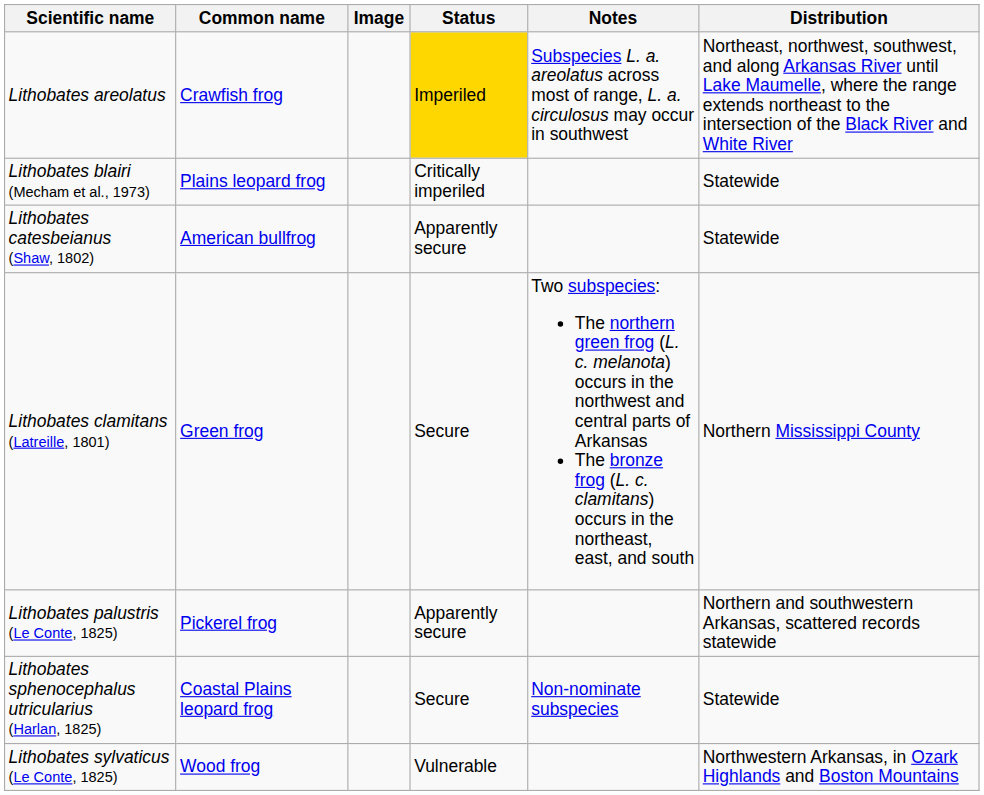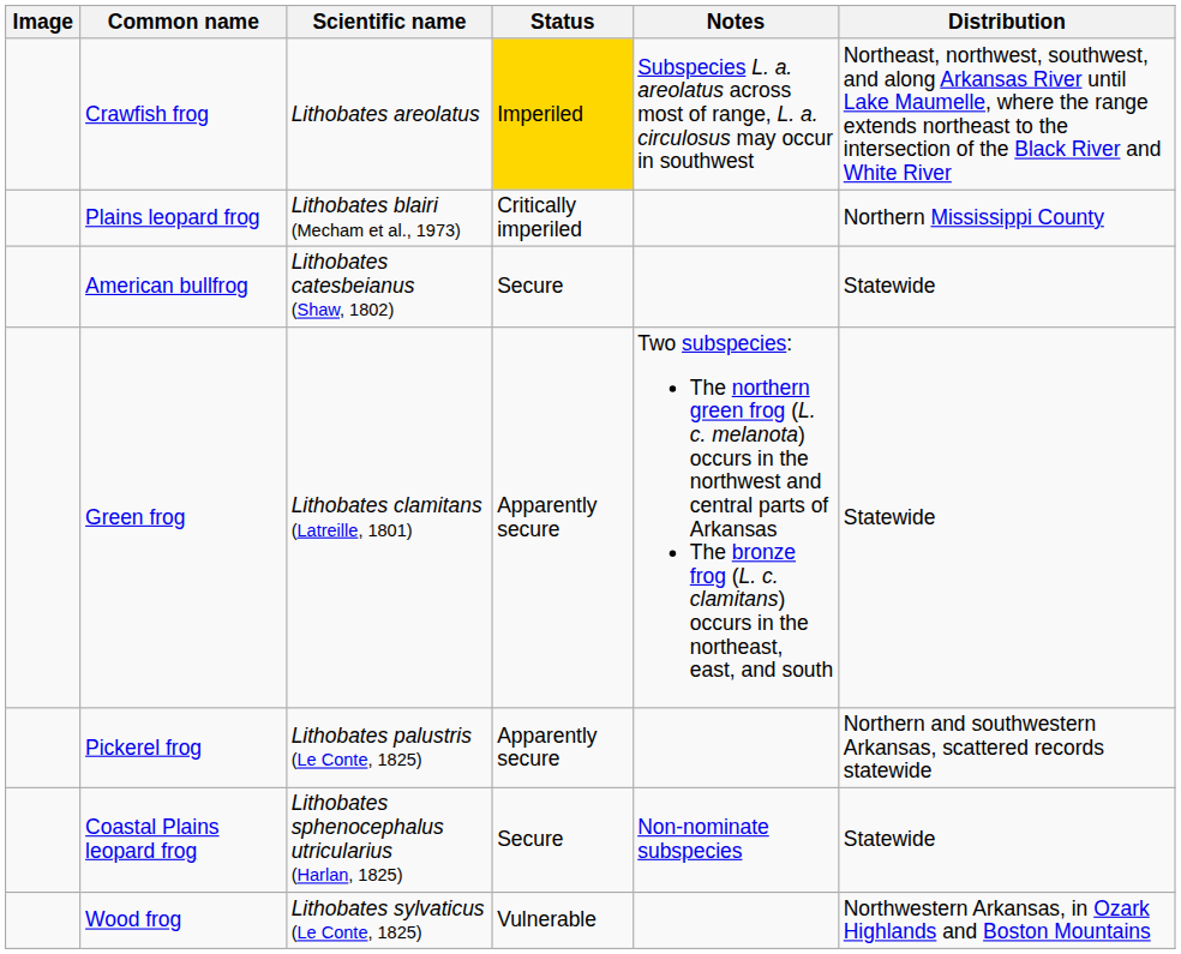columns swapped: Image <-> Scientific name
Plains leopard frog | Distribution: Statewide -> Northern Mississippi County
American bullfrog | Status: Apparently secure -> Secure
Green frog | Status: Secure -> Apparently secure
Green frog | Distribution: Northern Mississippi County -> Statewide
